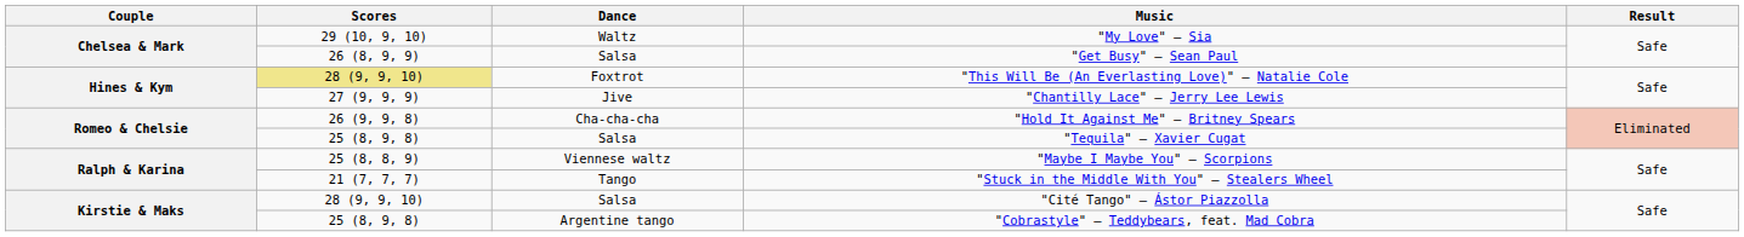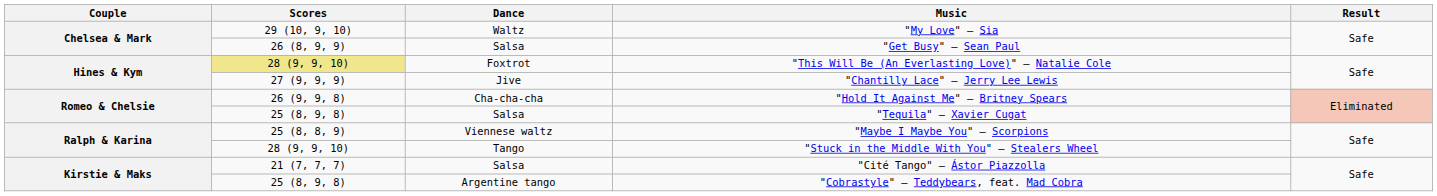"Stuck in the Middle With You" — Stealers Wheel | Scores: 21 (7, 7, 7) -> 28 (9, 9, 10)
"Cité Tango" — Ástor Piazzolla | Scores: 28 (9, 9, 10) -> 21 (7, 7, 7)
